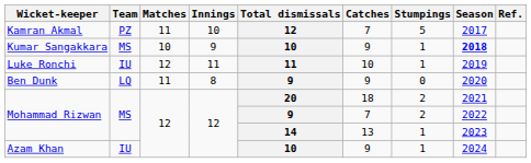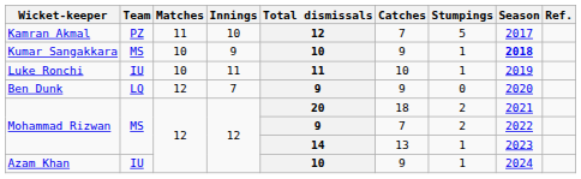Luke Ronchi | Matches: 12 -> 10
Ben Dunk | Matches: 11 -> 12
Ben Dunk | Innings: 8 -> 7
